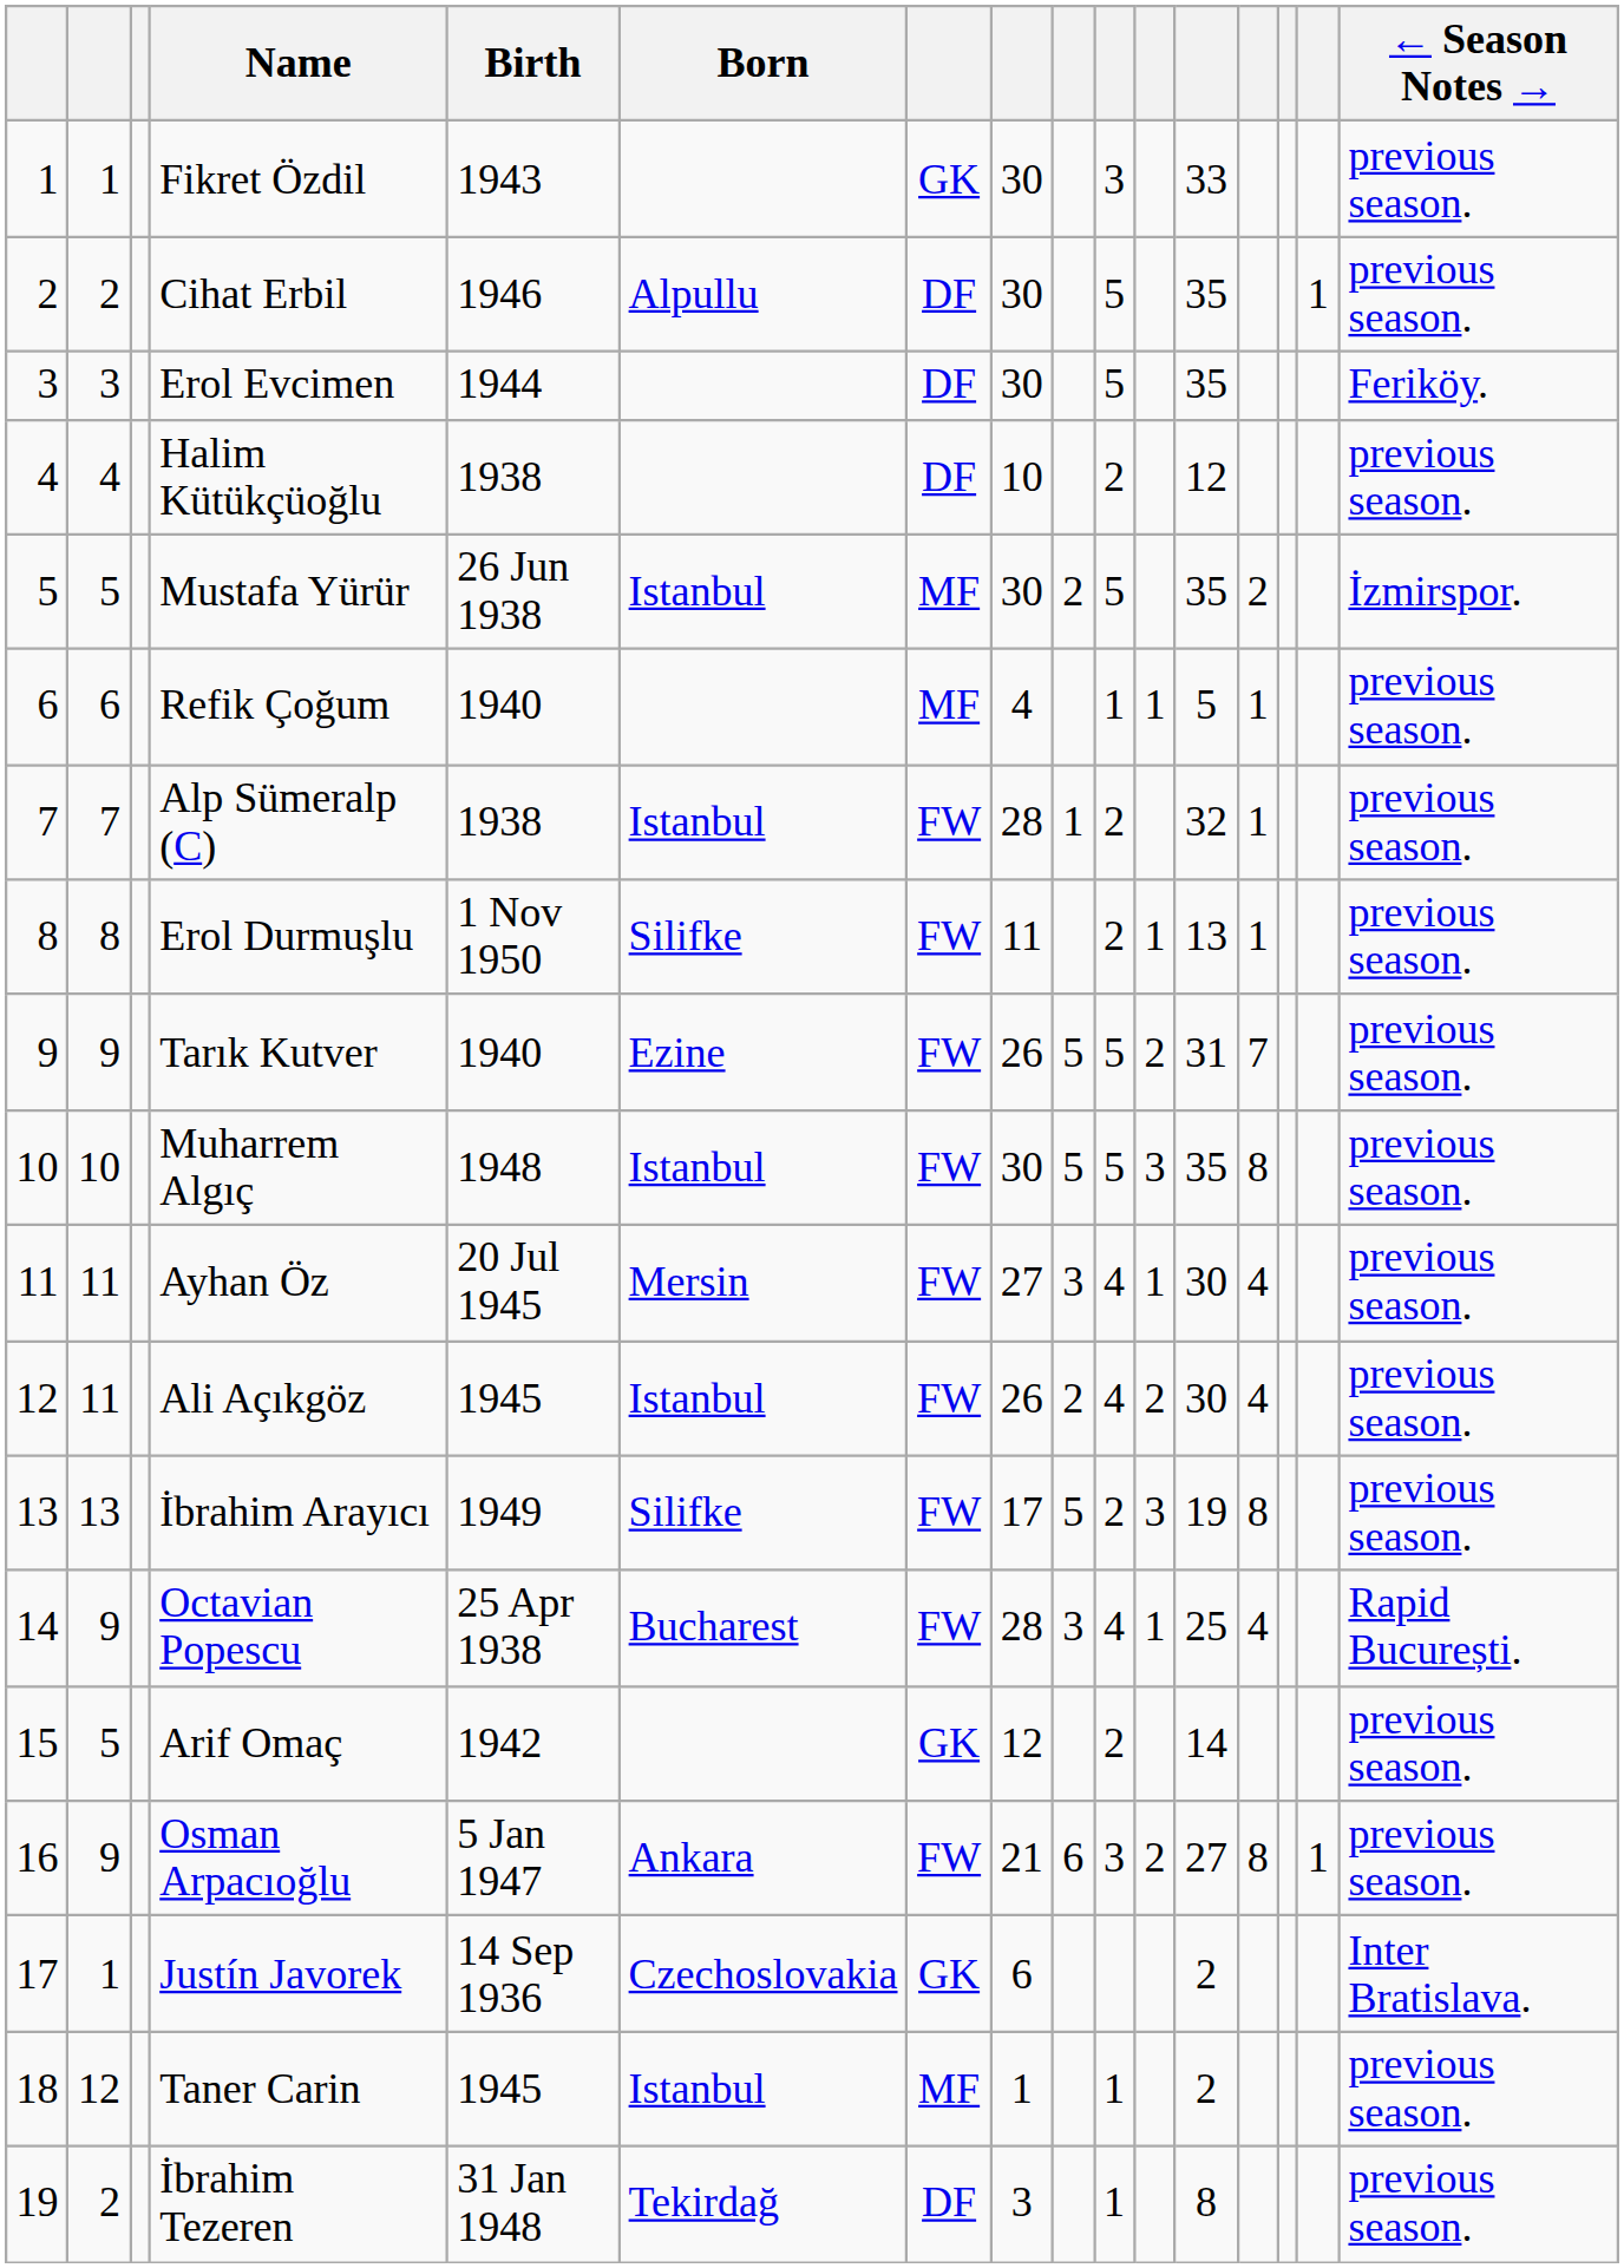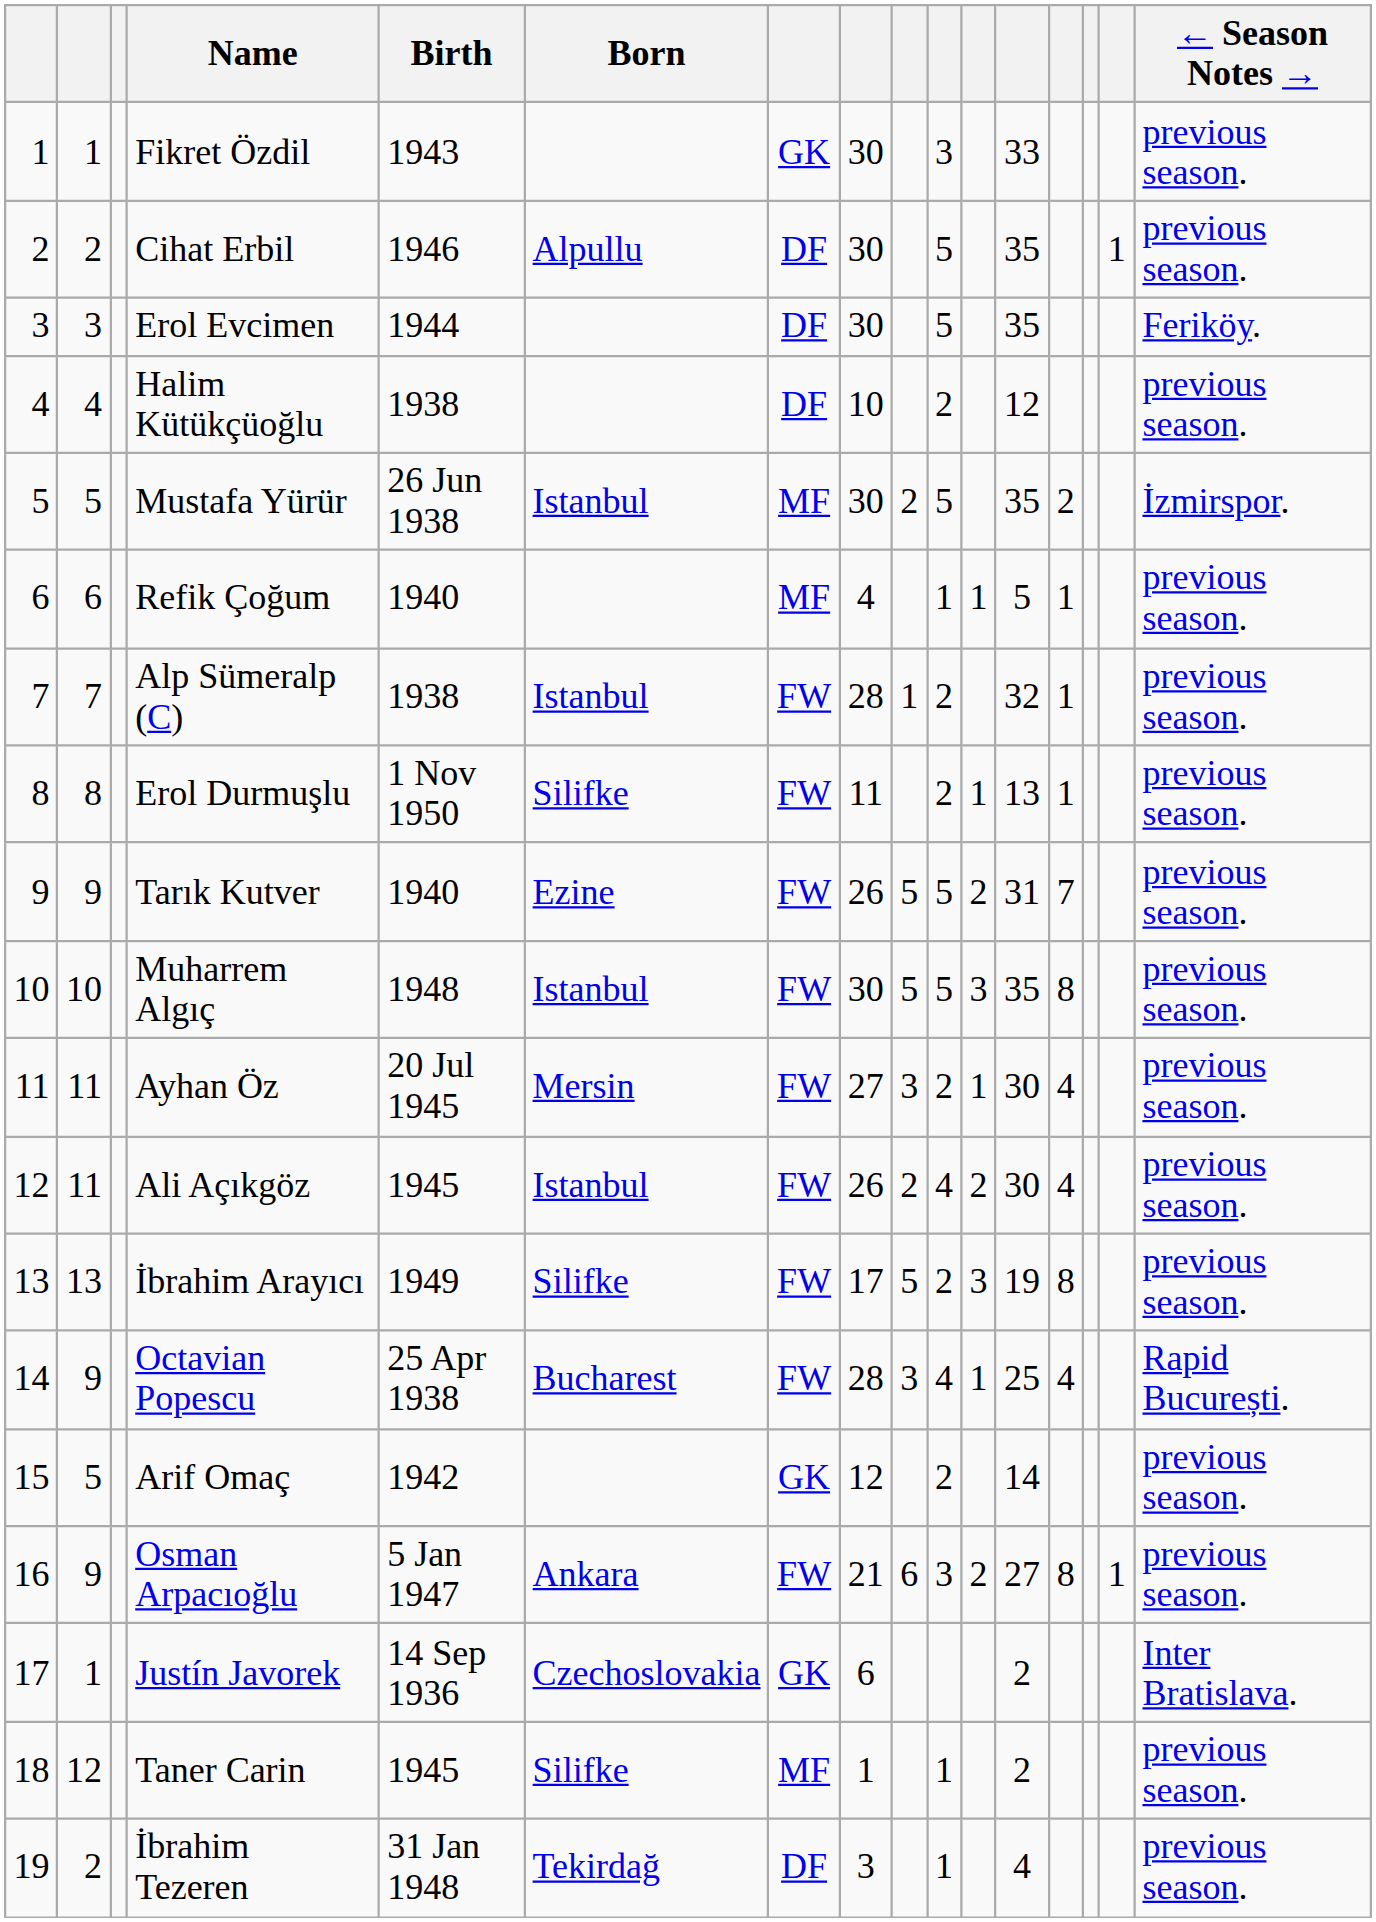Ayhan Öz | column 10: 4 -> 2
Taner Carin | Born: Istanbul -> Silifke
İbrahim Tezeren | column 12: 8 -> 4
